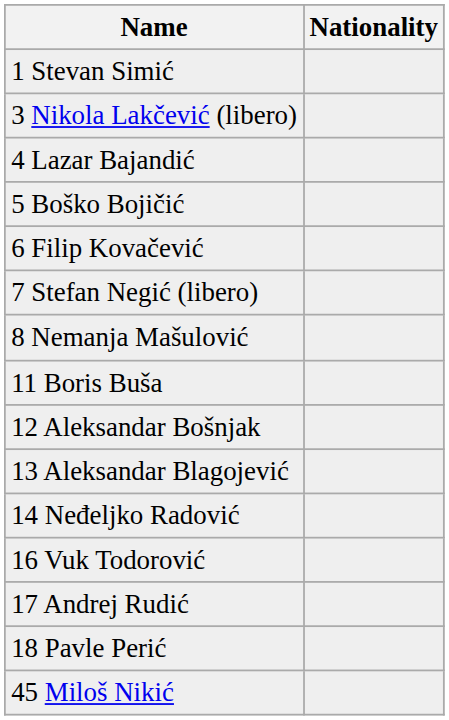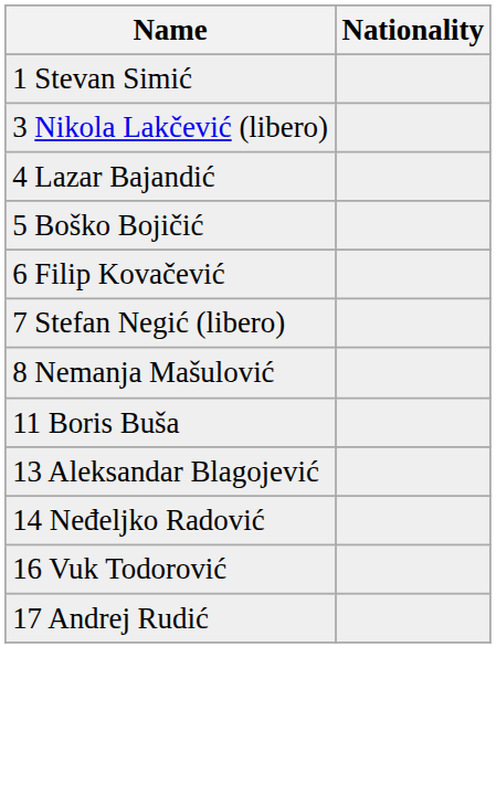- row: 12 Aleksandar Bošnjak
- row: 18 Pavle Perić
- row: 45 Miloš Nikić
